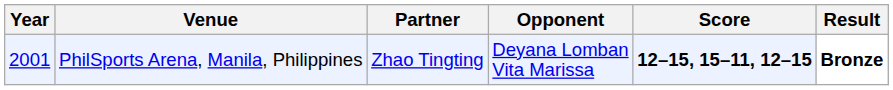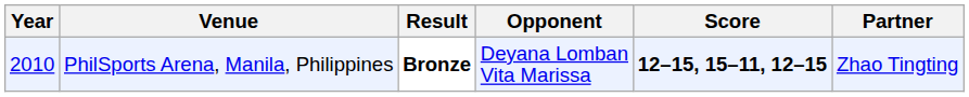columns swapped: Partner <-> Result
PhilSports Arena, Manila, Philippines | Year: 2001 -> 2010
